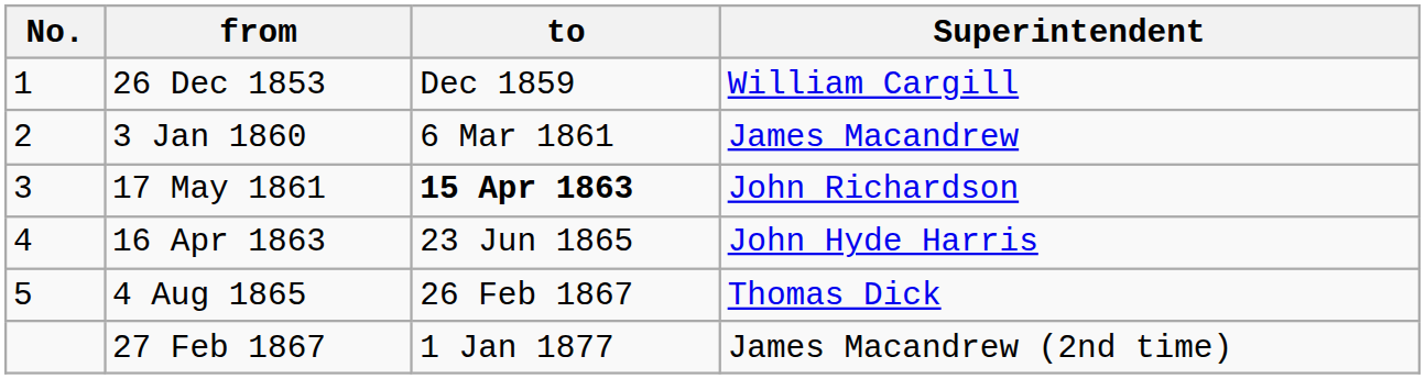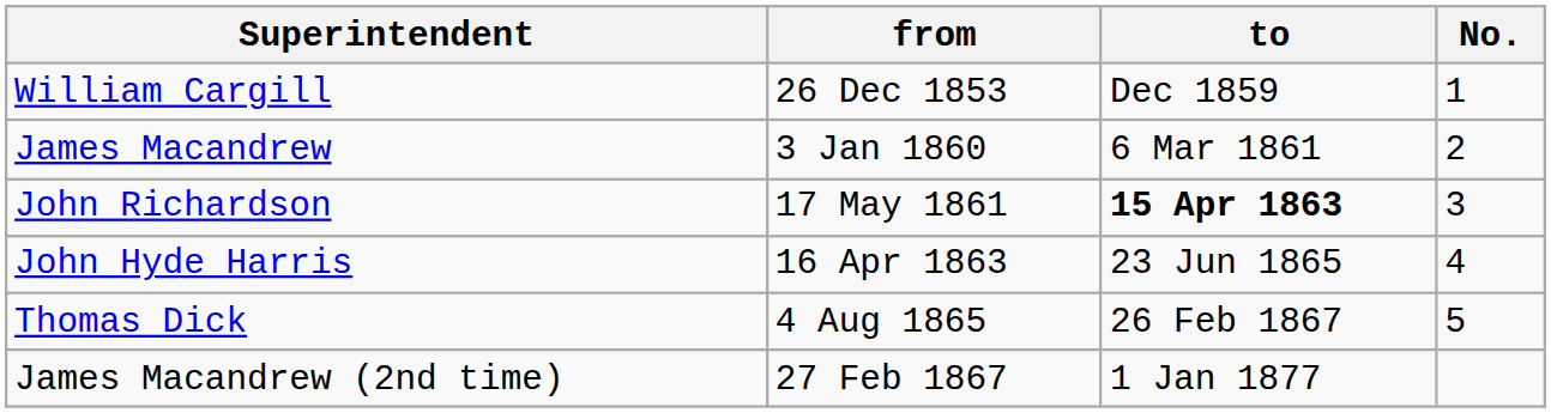columns swapped: No. <-> Superintendent
